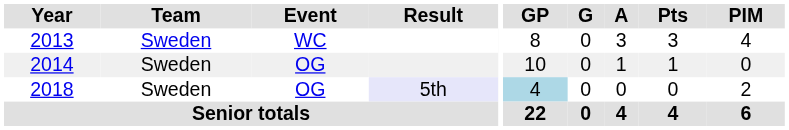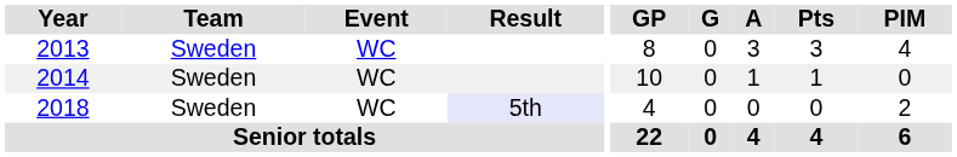2014 | Event: OG -> WC
2018 | Event: OG -> WC
2018 | GP: lightblue background -> no background
